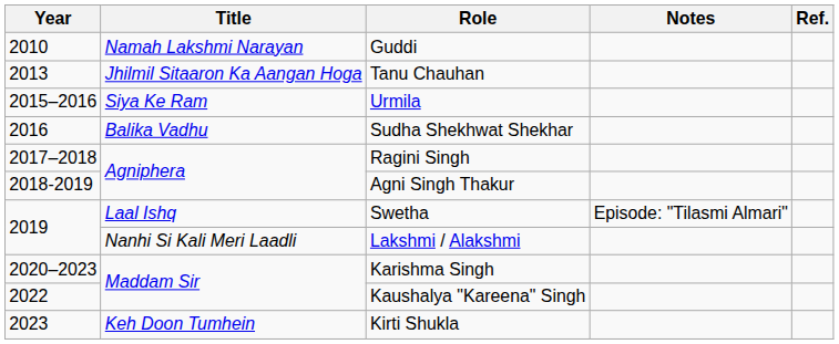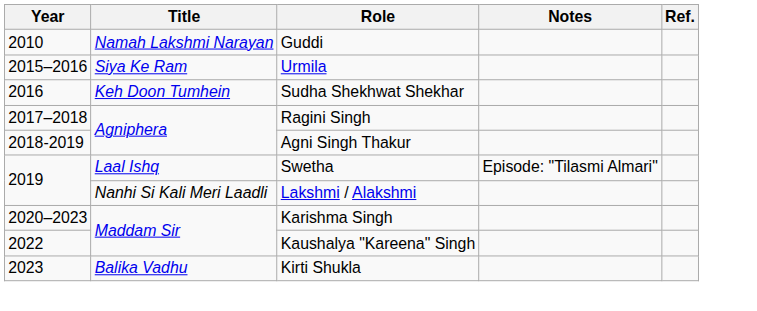- row: 2013 | Jhilmil Sitaaron Ka Aangan Hoga | Tanu Chauhan
Sudha Shekhwat Shekhar | Title: Balika Vadhu -> Keh Doon Tumhein
Kirti Shukla | Title: Keh Doon Tumhein -> Balika Vadhu
